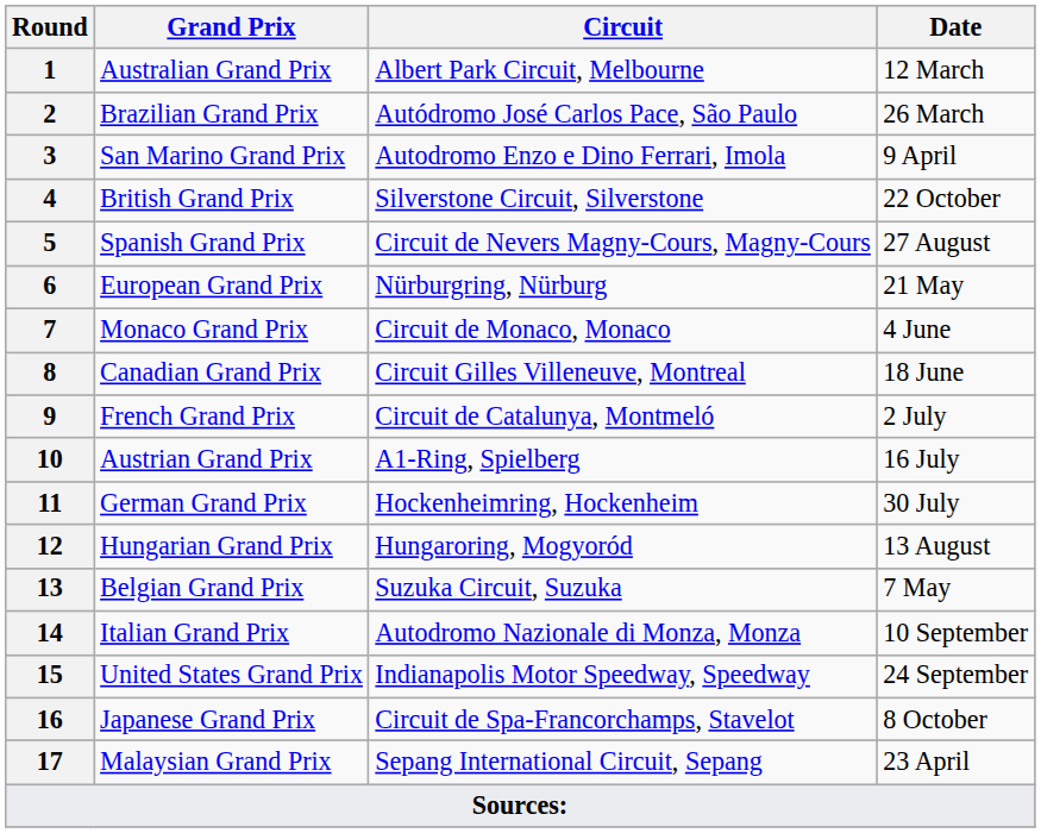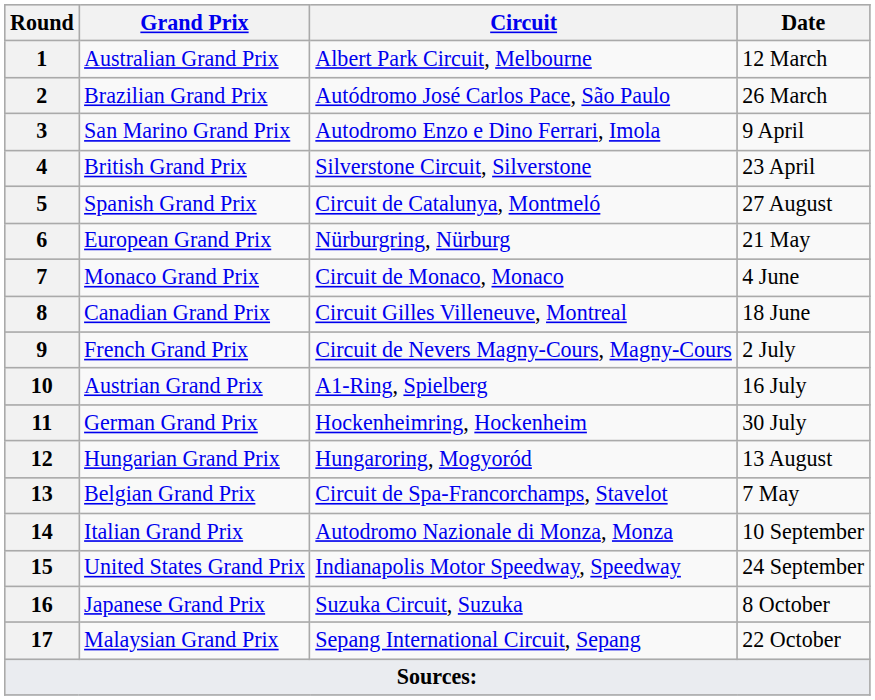4 | Date: 22 October -> 23 April
5 | Circuit: Circuit de Nevers Magny-Cours, Magny-Cours -> Circuit de Catalunya, Montmeló
9 | Circuit: Circuit de Catalunya, Montmeló -> Circuit de Nevers Magny-Cours, Magny-Cours
13 | Circuit: Suzuka Circuit, Suzuka -> Circuit de Spa-Francorchamps, Stavelot
16 | Circuit: Circuit de Spa-Francorchamps, Stavelot -> Suzuka Circuit, Suzuka
17 | Date: 23 April -> 22 October
